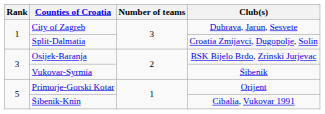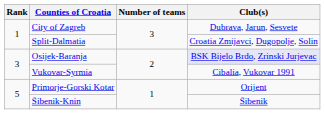Osijek-Baranja | Club(s): no background -> lavender background
Vukovar-Syrmia | Club(s): Šibenik -> Cibalia, Vukovar 1991
Šibenik-Knin | Club(s): Cibalia, Vukovar 1991 -> Šibenik
